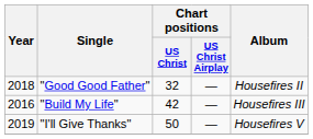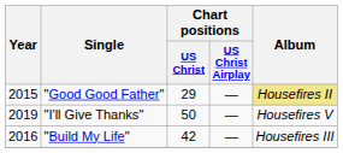"Good Good Father" | Year: 2018 -> 2015
"Good Good Father" | Chart positions / US Christ: 32 -> 29
"Good Good Father" | Album: no background -> khaki background
rows swapped: "Build My Life" <-> "I'll Give Thanks"
